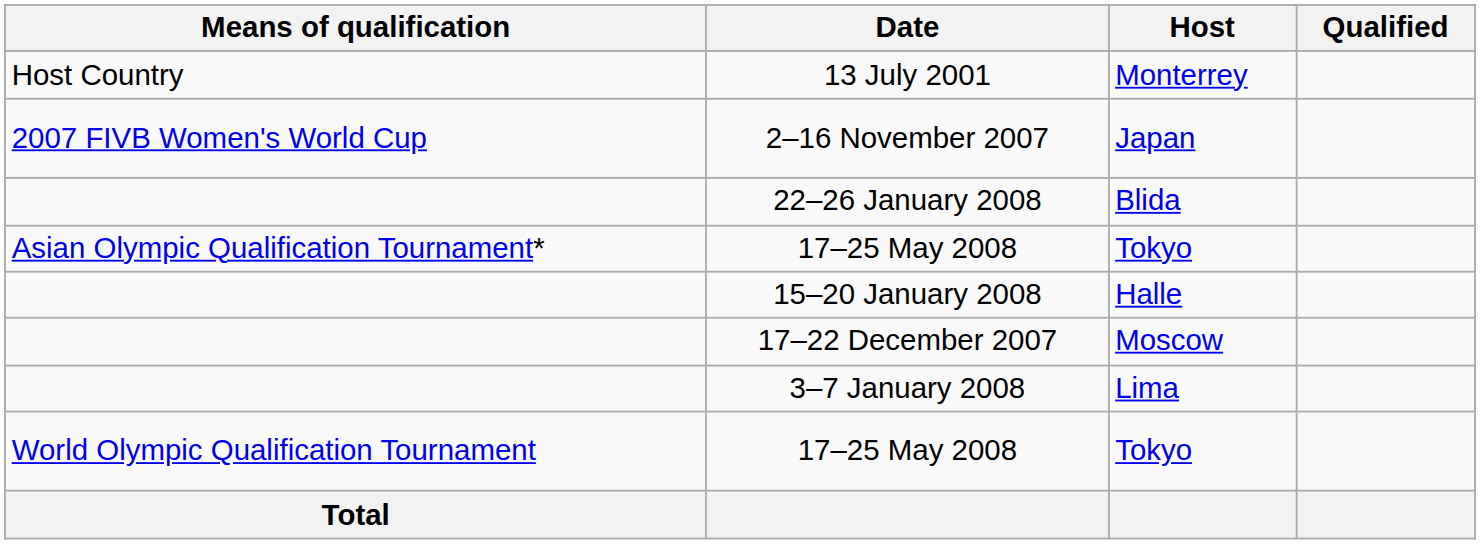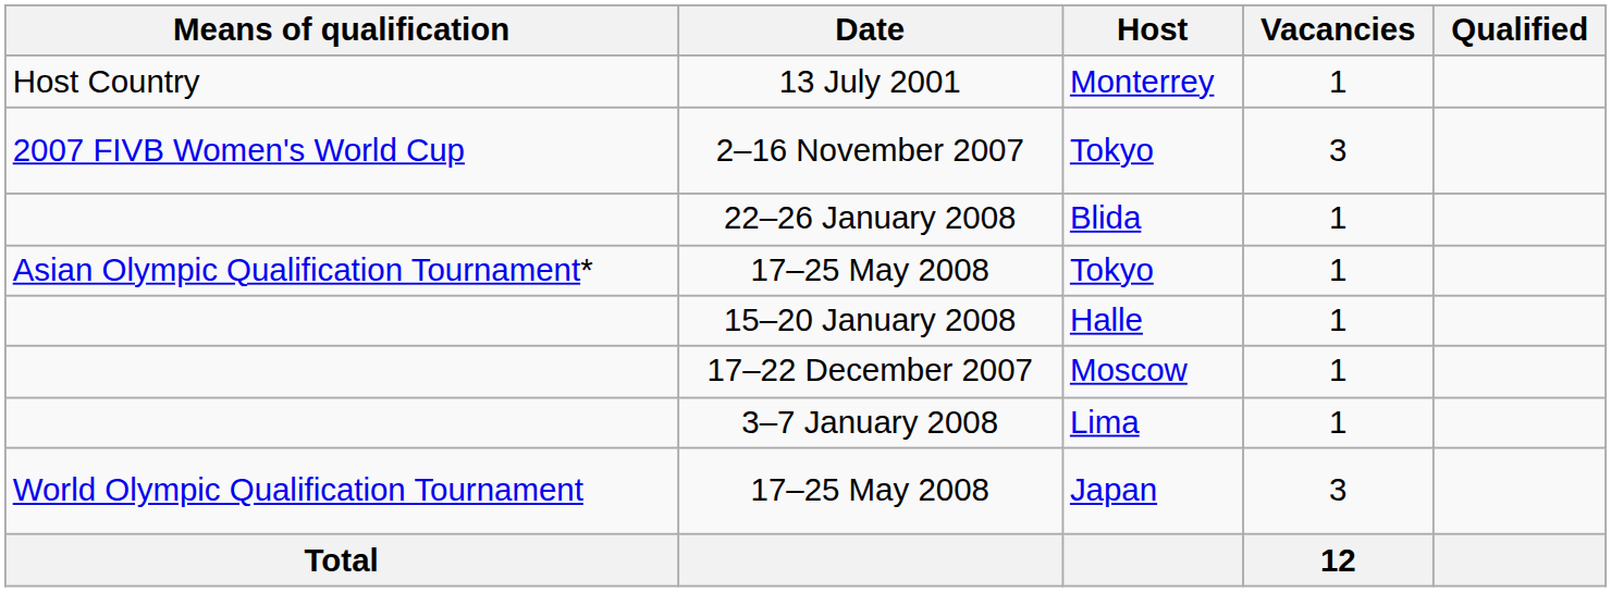+ column: Vacancies | 1 | 3 | 1 | 1 | 1 | 1 | 1 | 3 | 12
2–16 November 2007 | Host: Japan -> Tokyo
World Olympic Qualification Tournament / 17–25 May 2008 | Host: Tokyo -> Japan
